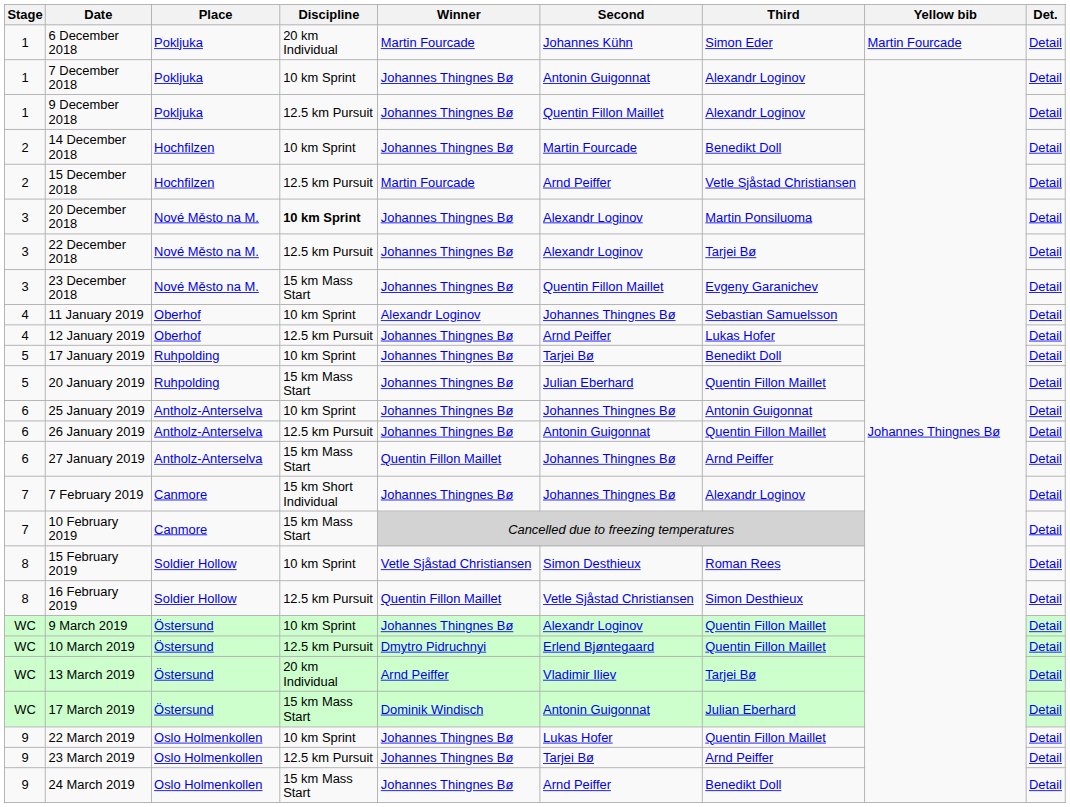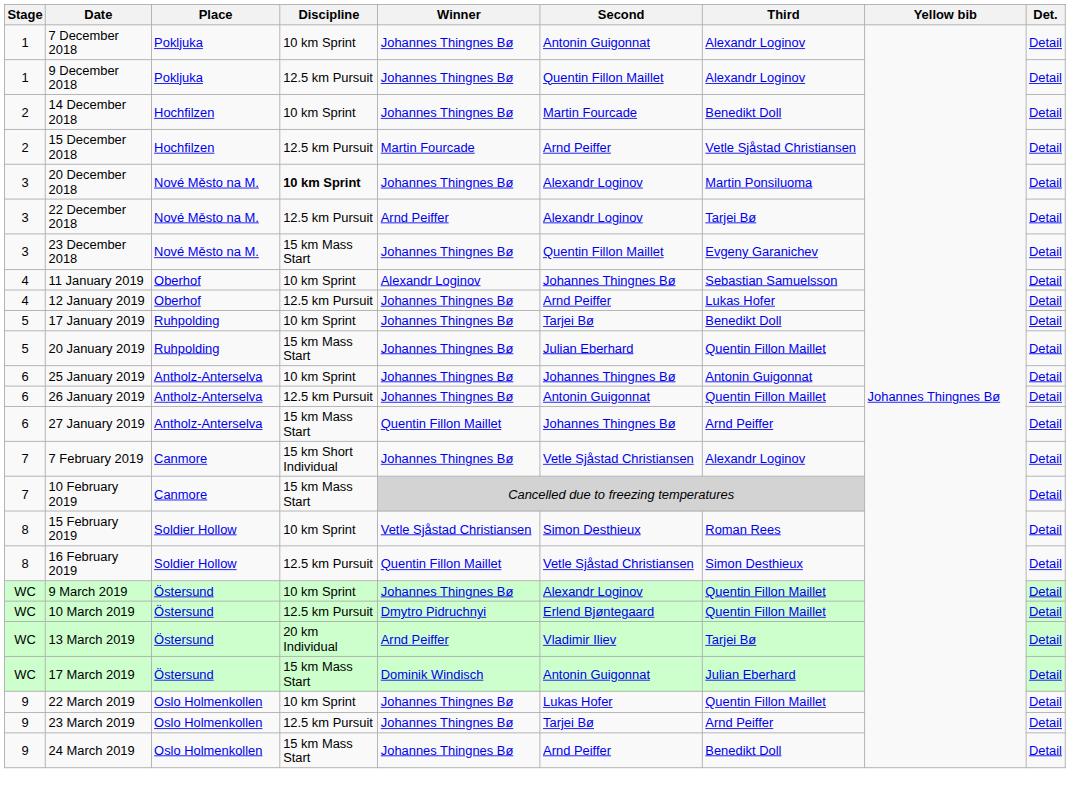- row: 1 | 6 December 2018 | Pokljuka | 20 km Individual | Martin Fourcade | Johannes Kühn | Simon Eder | Martin Fourcade | Detail
22 December 2018 | Winner: Johannes Thingnes Bø -> Arnd Peiffer
7 February 2019 | Second: Johannes Thingnes Bø -> Vetle Sjåstad Christiansen
